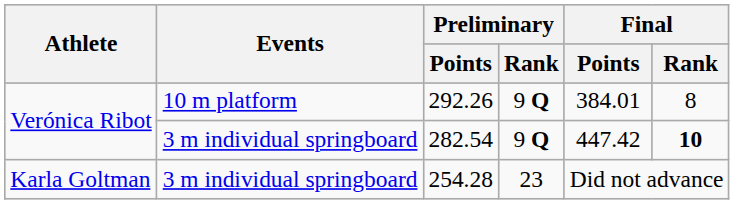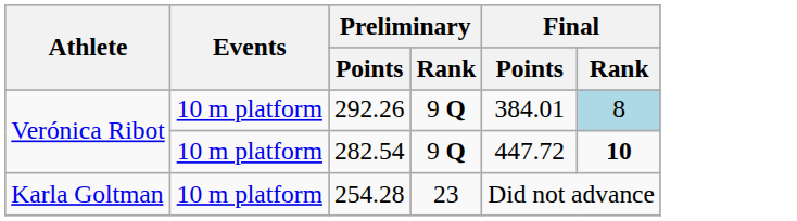292.26 | Final / Rank: no background -> lightblue background
282.54 | Events: 3 m individual springboard -> 10 m platform
282.54 | Final / Points: 447.42 -> 447.72
254.28 | Events: 3 m individual springboard -> 10 m platform
